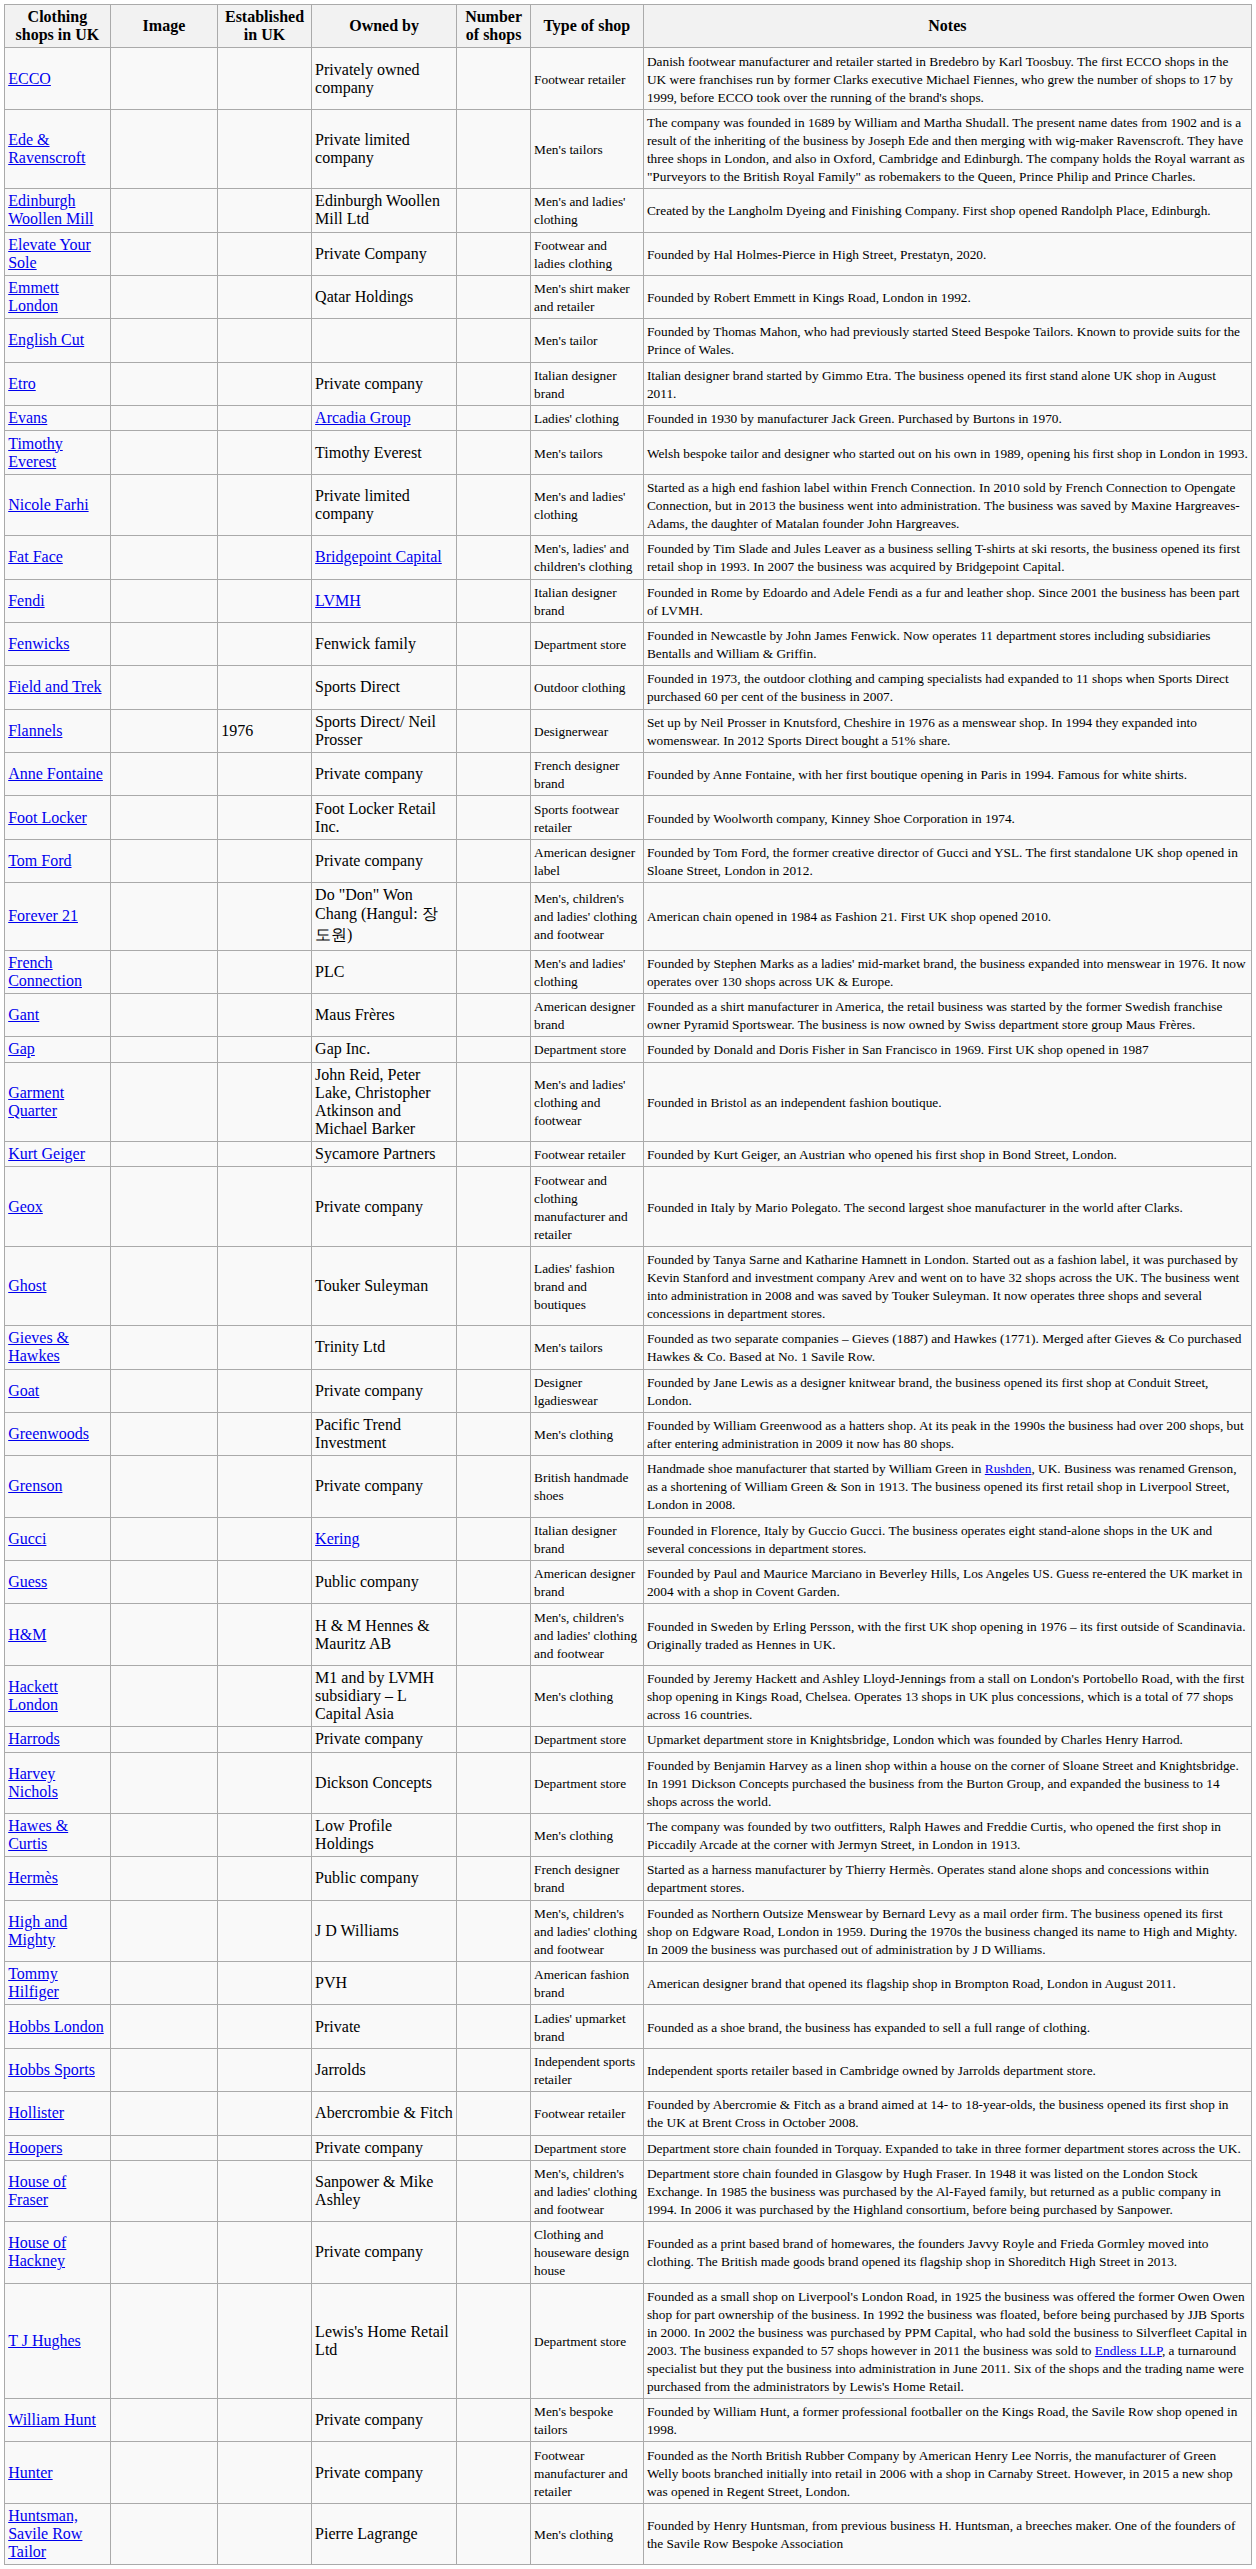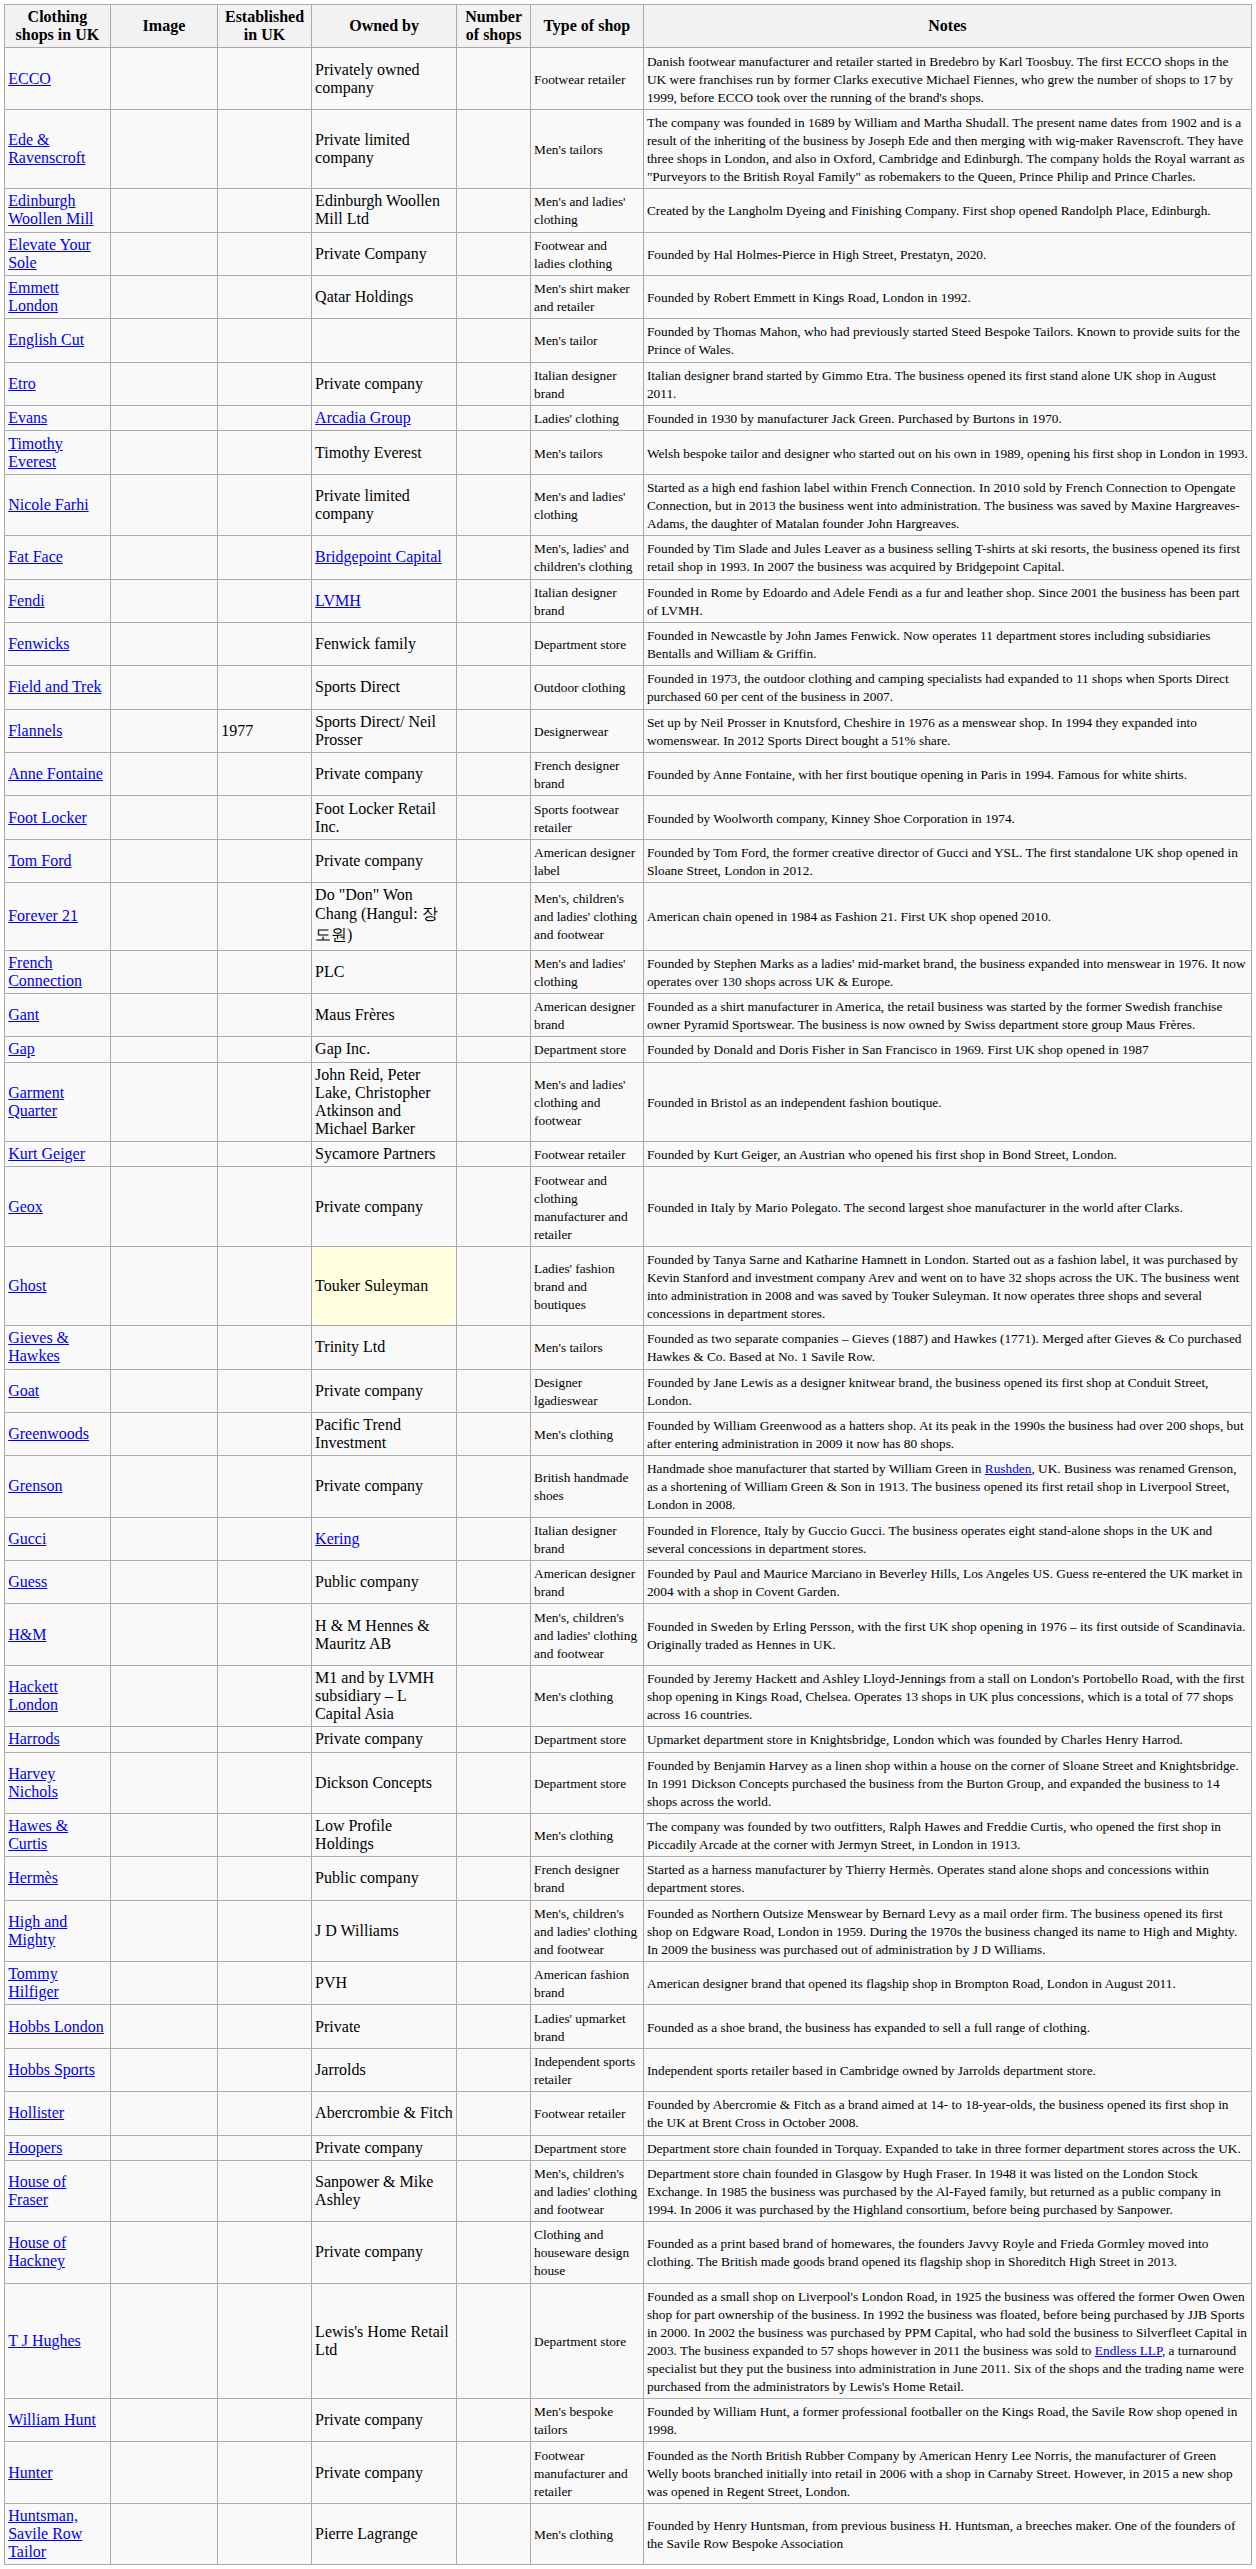Flannels | Established in UK: 1976 -> 1977
Ghost | Owned by: no background -> lightyellow background
